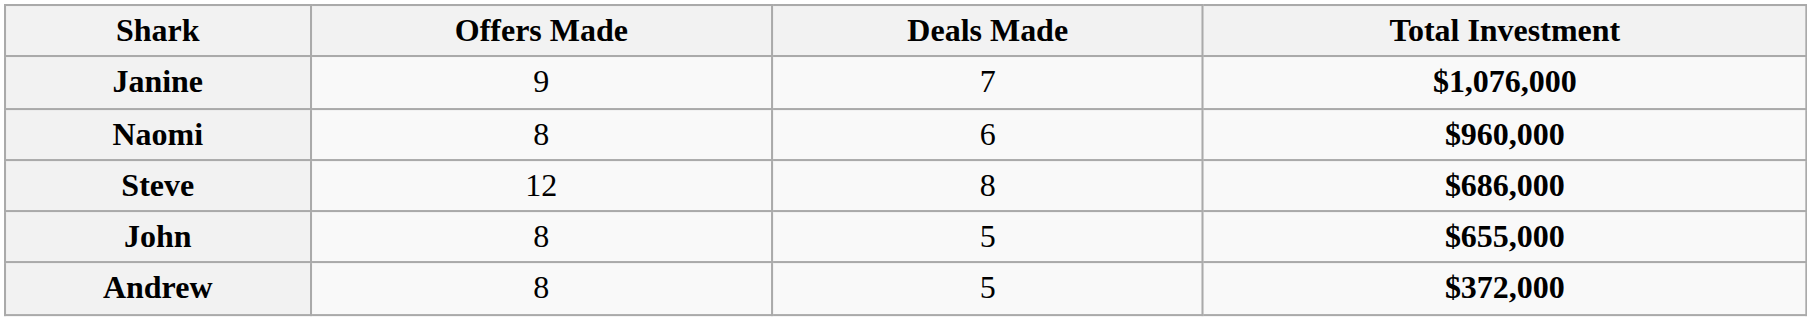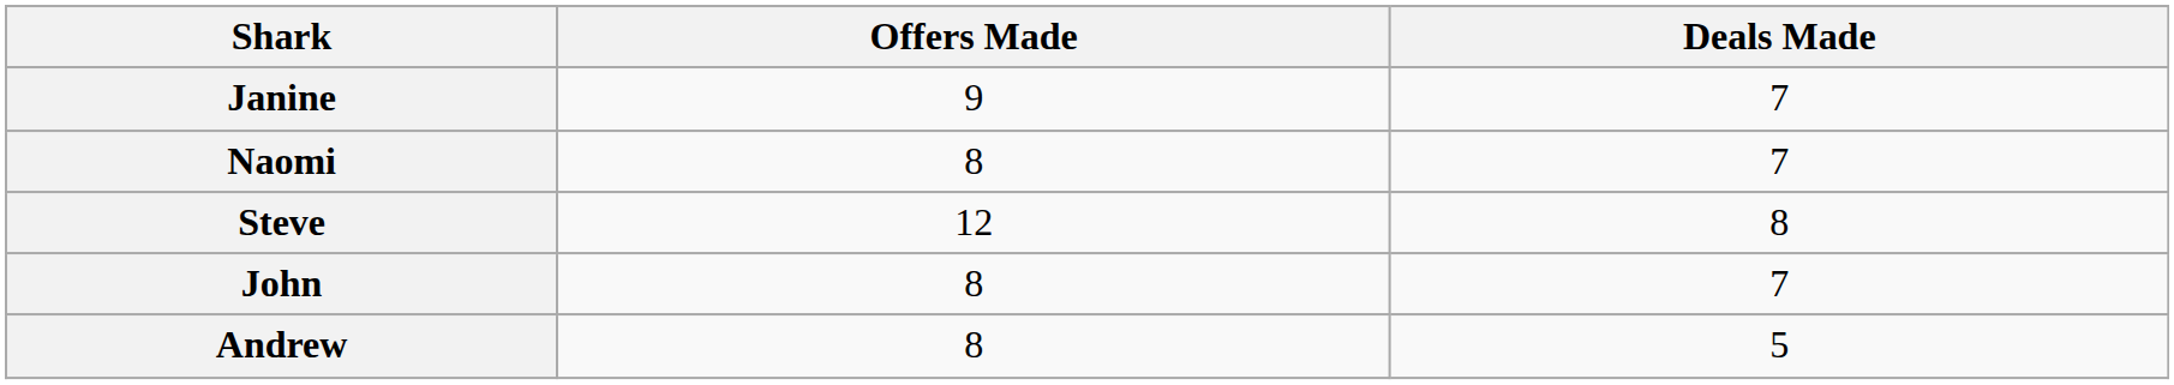- column: Total Investment | $1,076,000 | $960,000 | $686,000 | $655,000 | $372,000
Naomi | Deals Made: 6 -> 7
John | Deals Made: 5 -> 7
